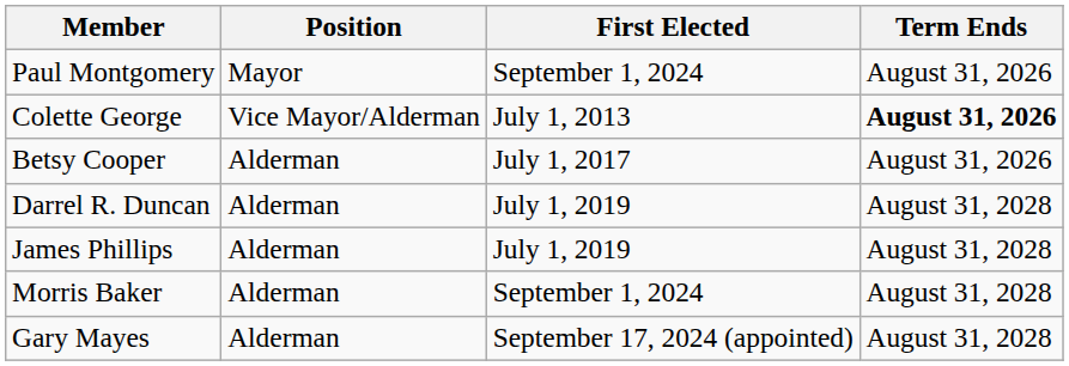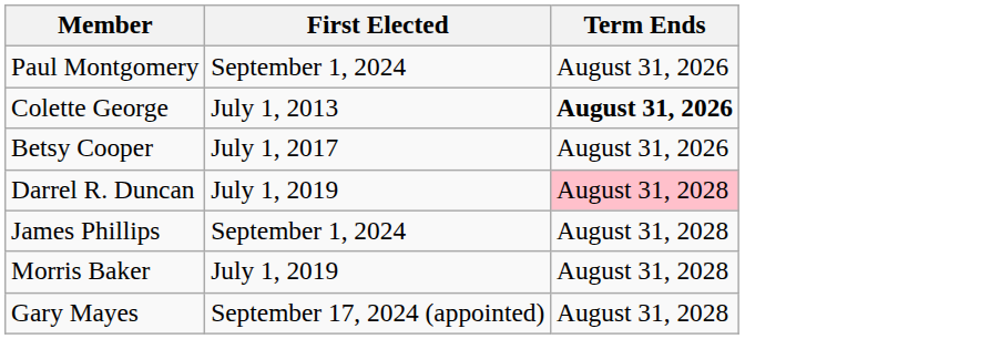- column: Position | Mayor | Vice Mayor/Alderman | Alderman | Alderman | Alderman | Alderman | Alderman
Darrel R. Duncan | Term Ends: no background -> pink background
James Phillips | First Elected: July 1, 2019 -> September 1, 2024
Morris Baker | First Elected: September 1, 2024 -> July 1, 2019
